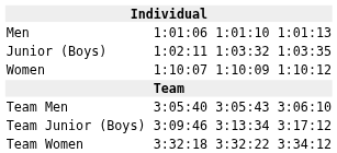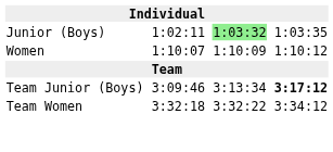- row: Men | 1:01:06 | 1:01:10 | 1:01:13
Junior (Boys) | column 5: no background -> lightgreen background
- row: Team Men | 3:05:40 | 3:05:43 | 3:06:10
Team Junior (Boys) | column 7: normal -> bold
